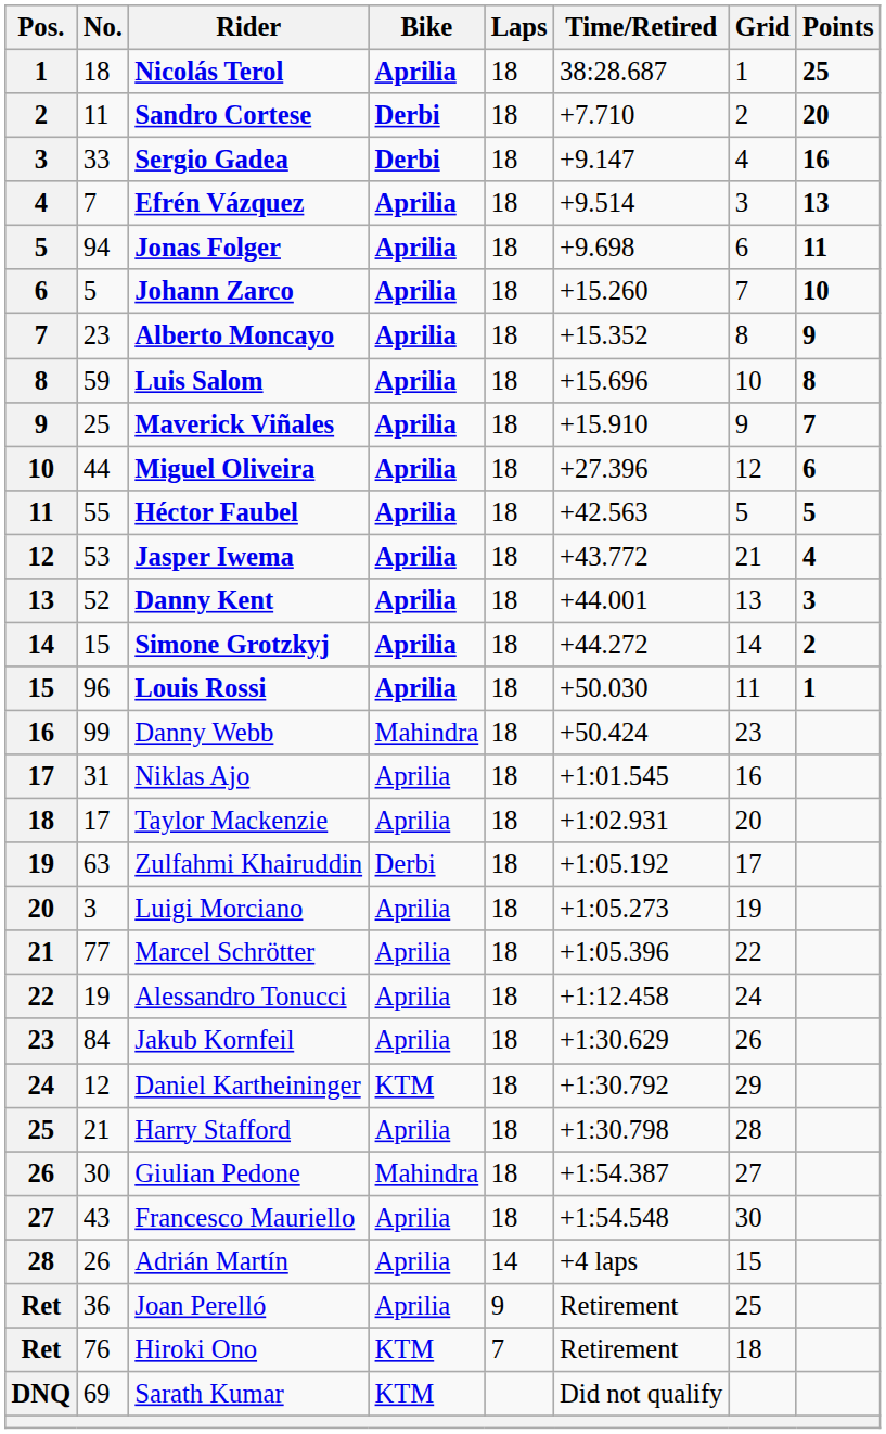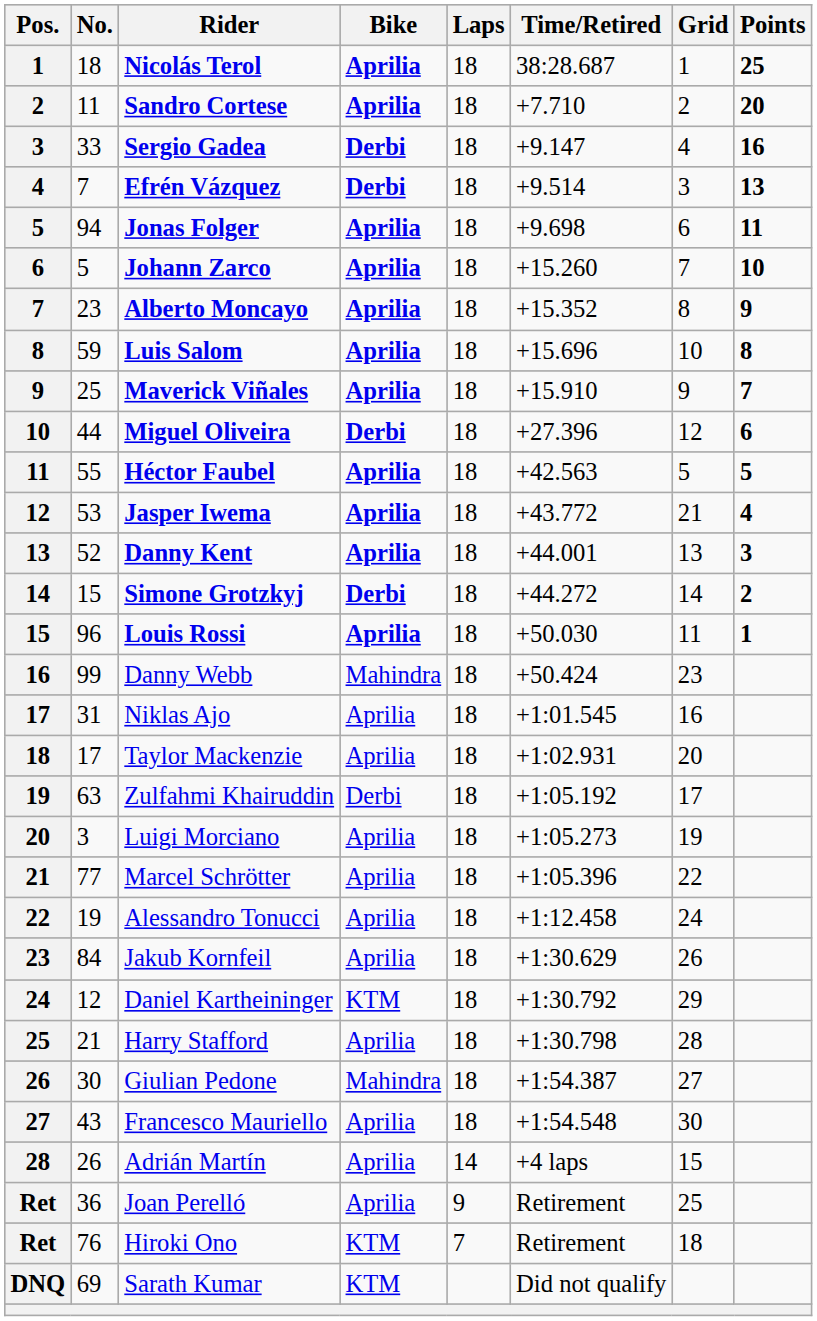Sandro Cortese | Bike: Derbi -> Aprilia
Efrén Vázquez | Bike: Aprilia -> Derbi
Miguel Oliveira | Bike: Aprilia -> Derbi
Simone Grotzkyj | Bike: Aprilia -> Derbi
